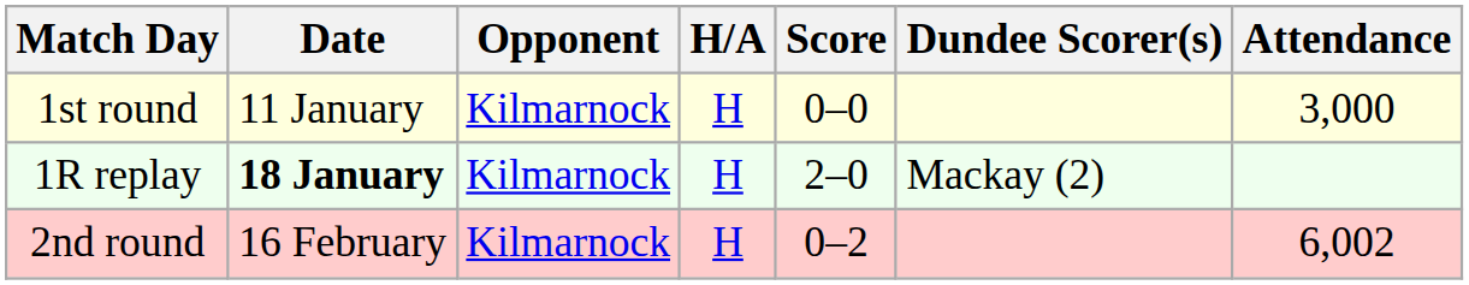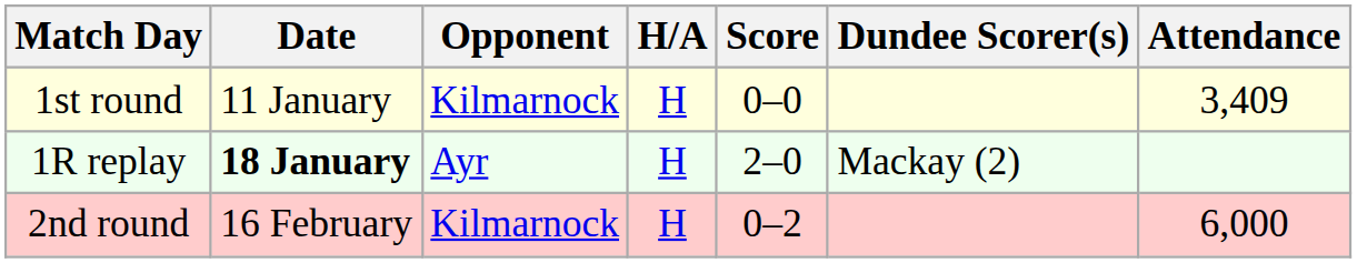1st round | Attendance: 3,000 -> 3,409
1R replay | Opponent: Kilmarnock -> Ayr
2nd round | Attendance: 6,002 -> 6,000
